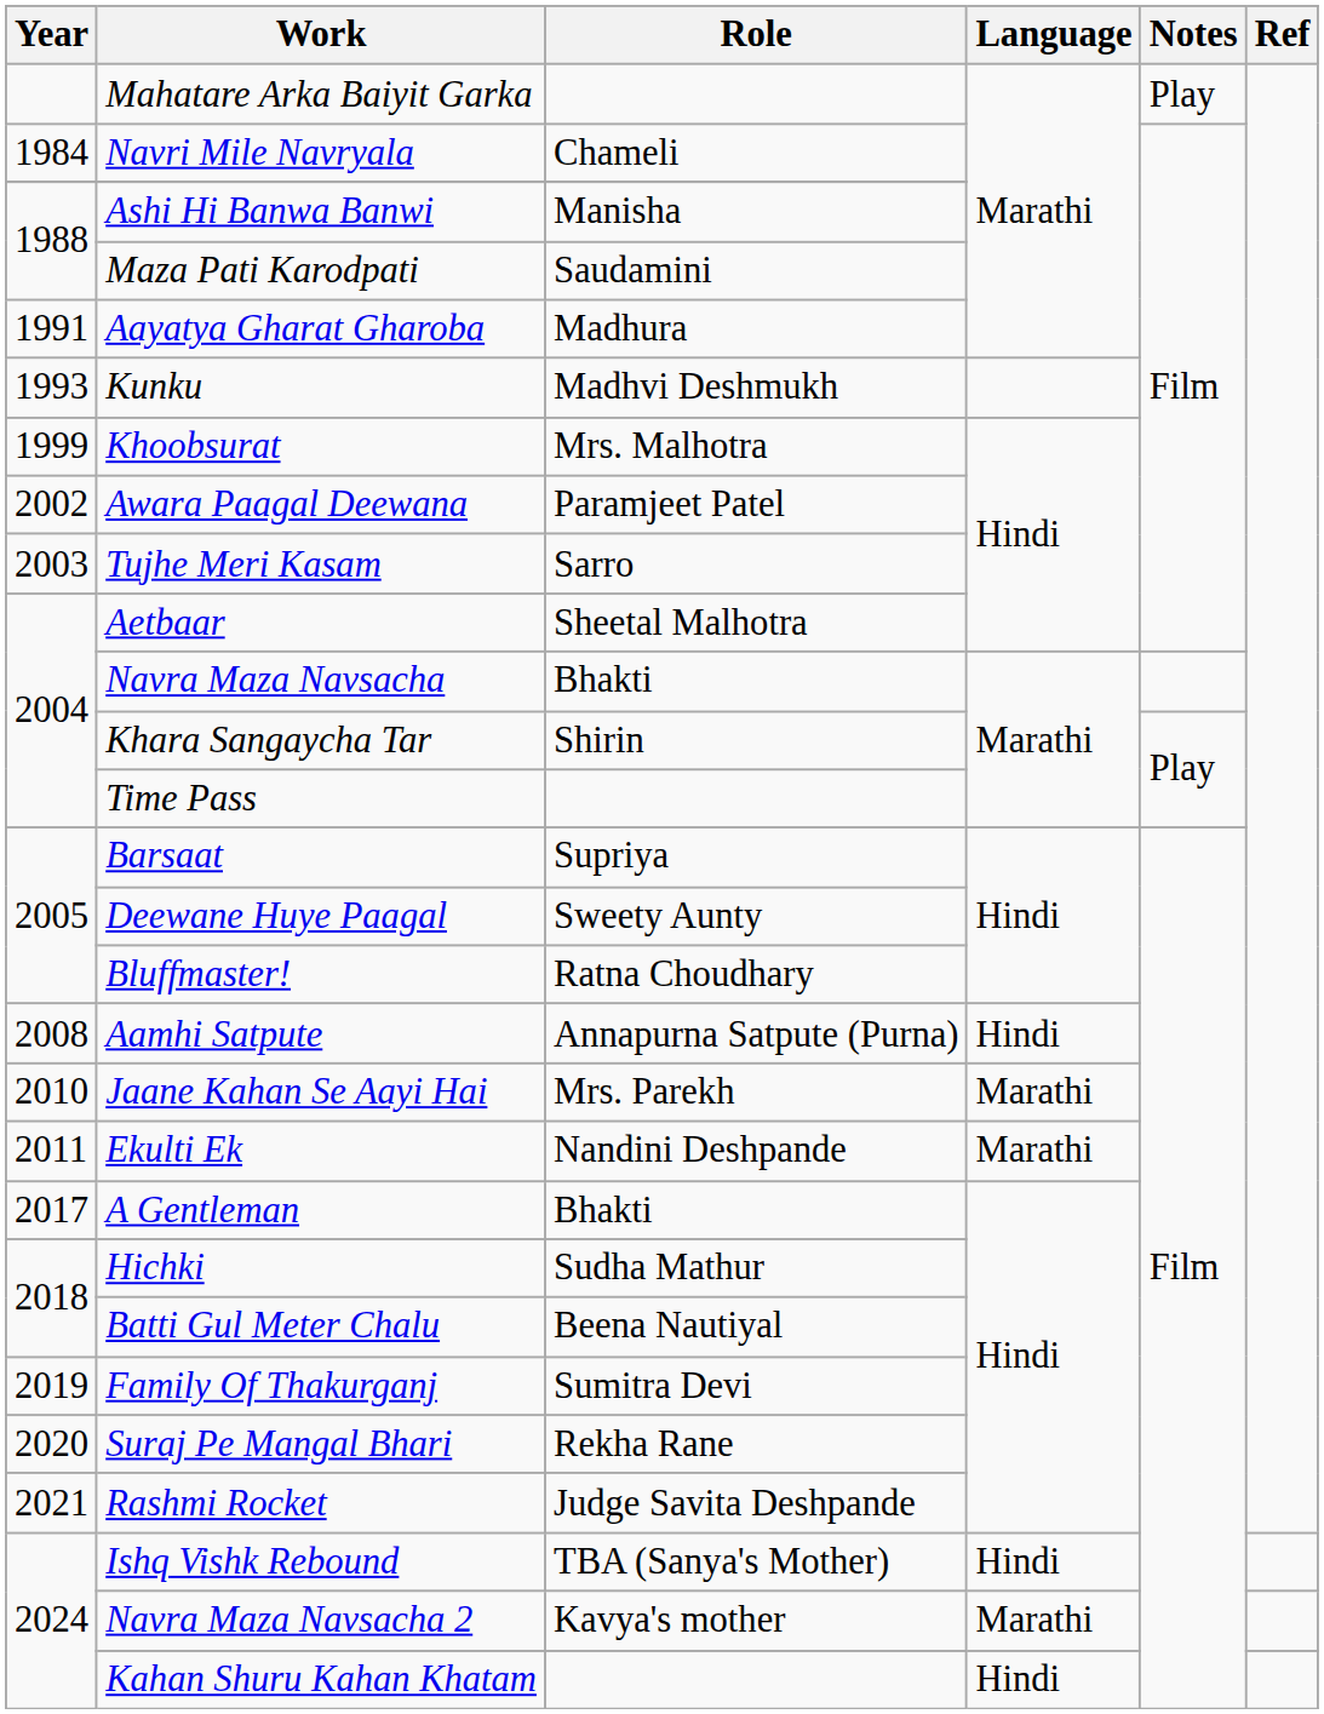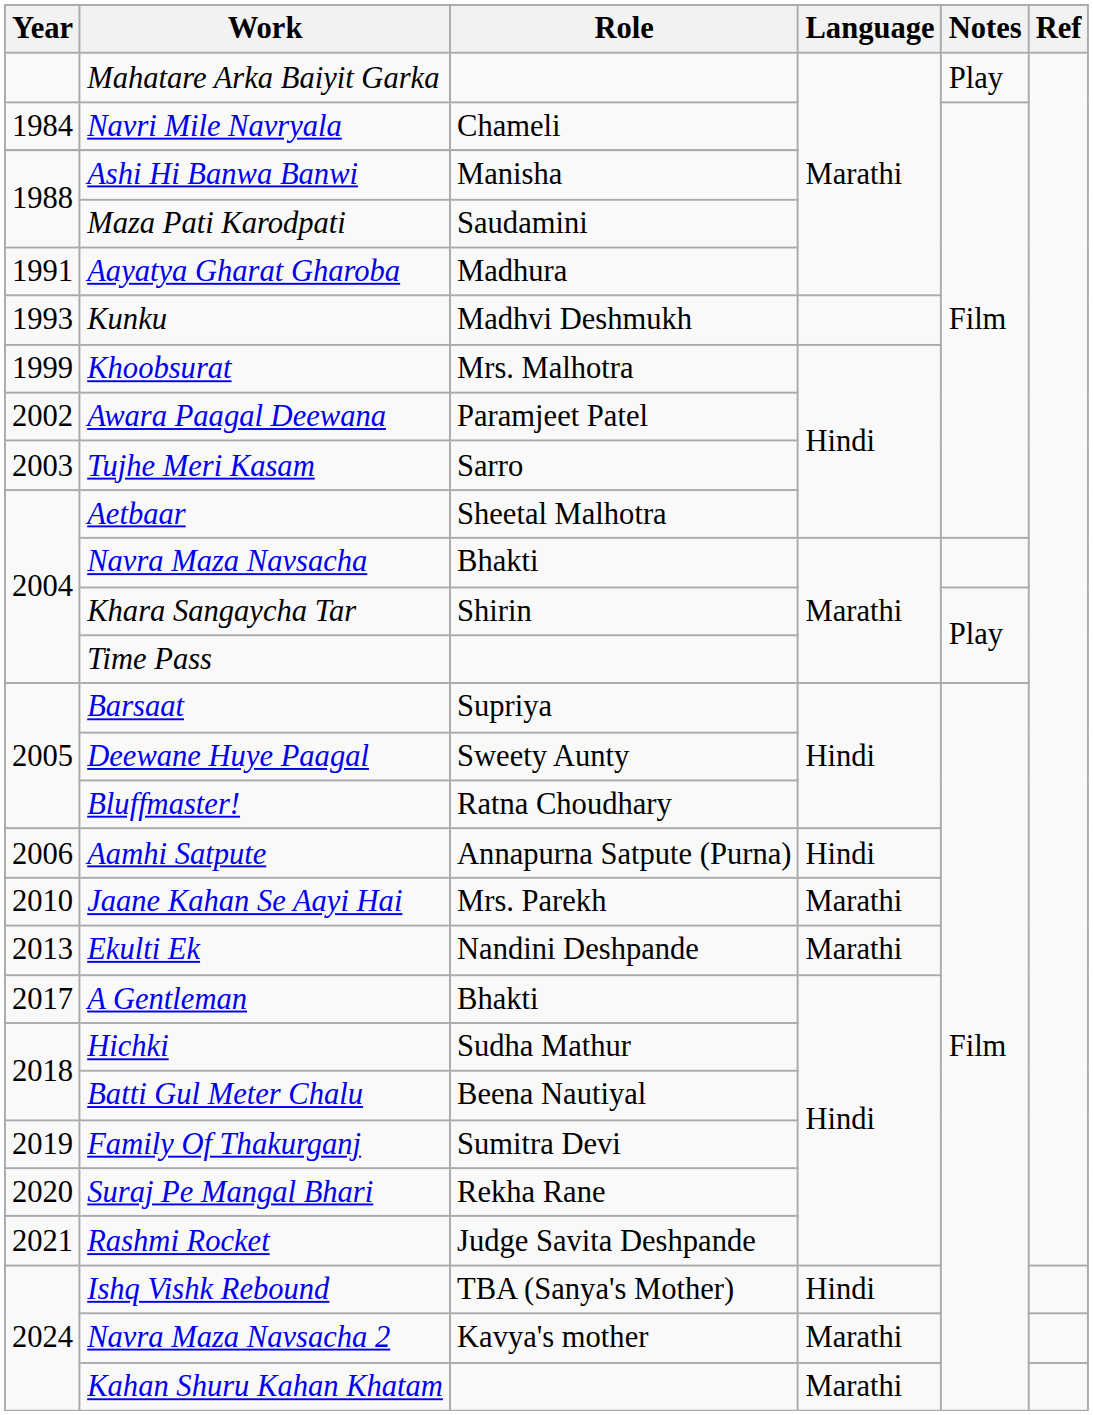Aamhi Satpute | Year: 2008 -> 2006
Ekulti Ek | Year: 2011 -> 2013
Kahan Shuru Kahan Khatam | Language: Hindi -> Marathi
